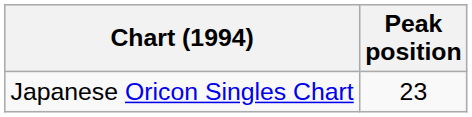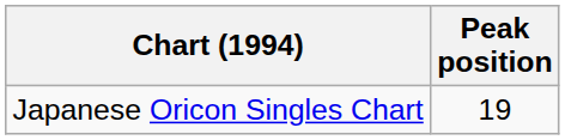Japanese Oricon Singles Chart | Peak position: 23 -> 19
